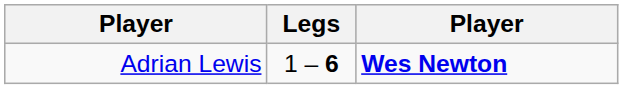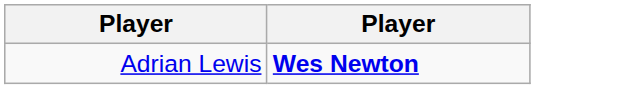- column: Legs | 1 – 6
